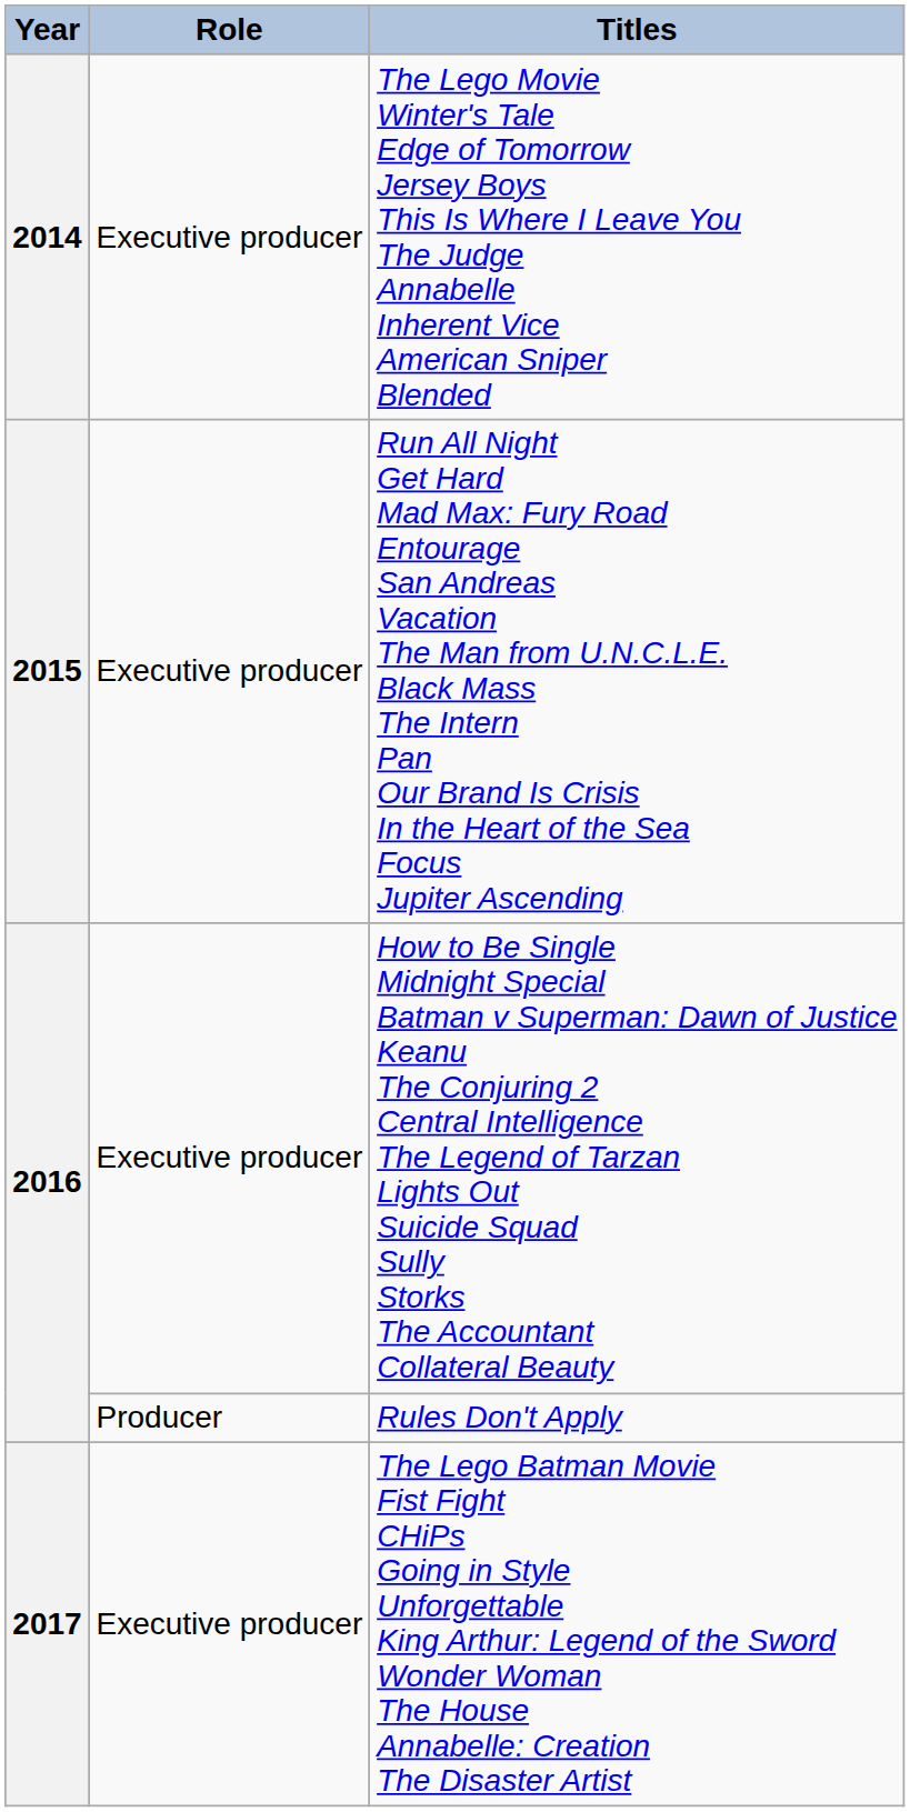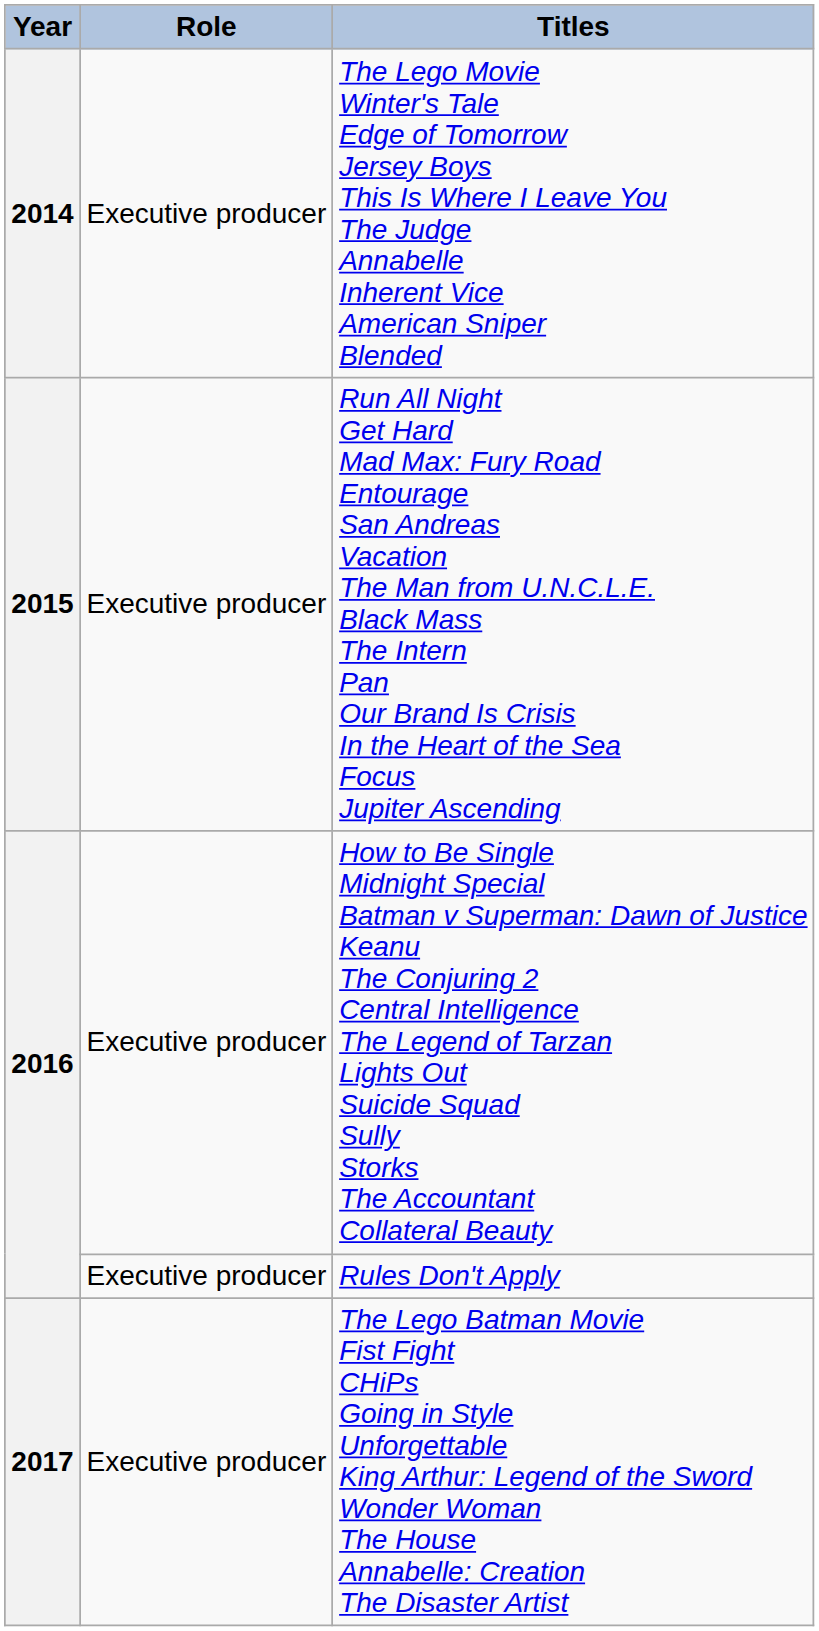Rules Don't Apply | Role: Producer -> Executive producer
